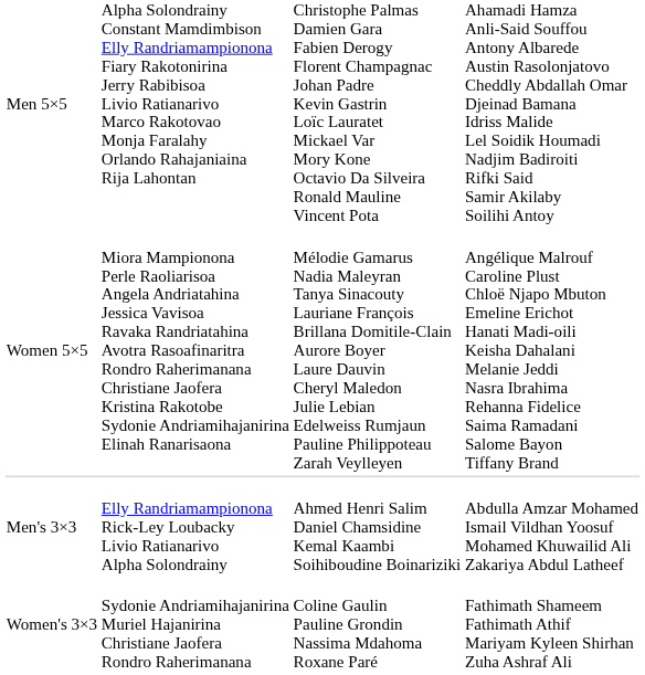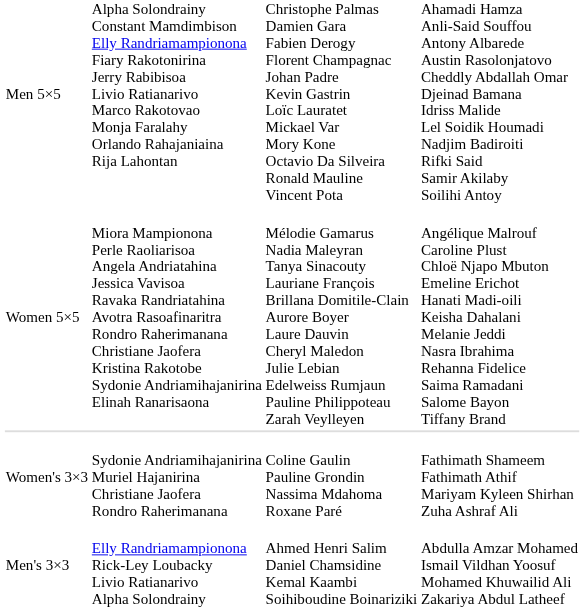rows swapped: Men's 3×3 <-> Women's 3×3
